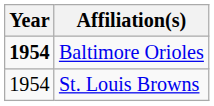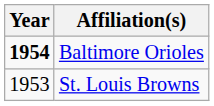St. Louis Browns | Year: 1954 -> 1953
